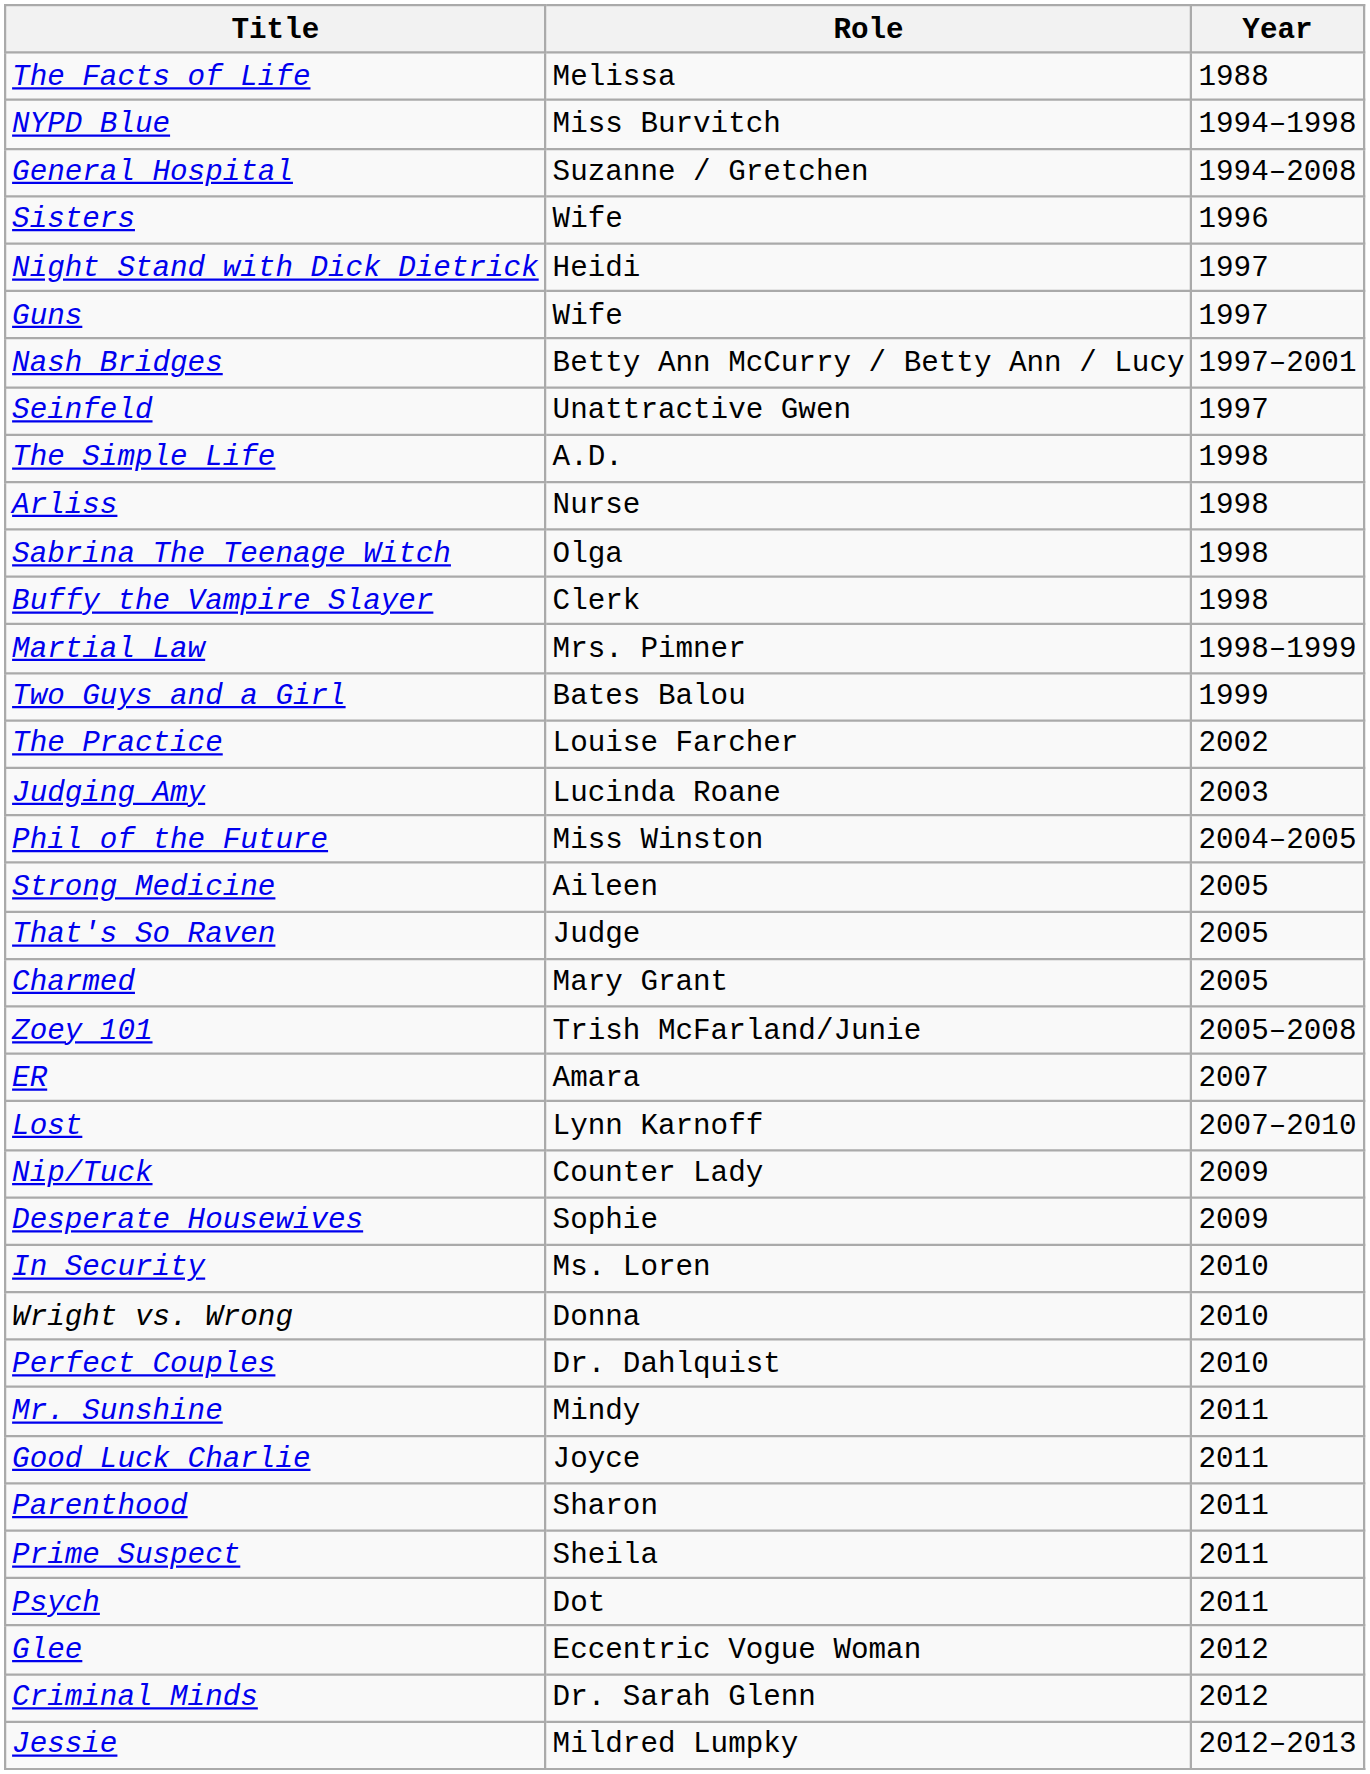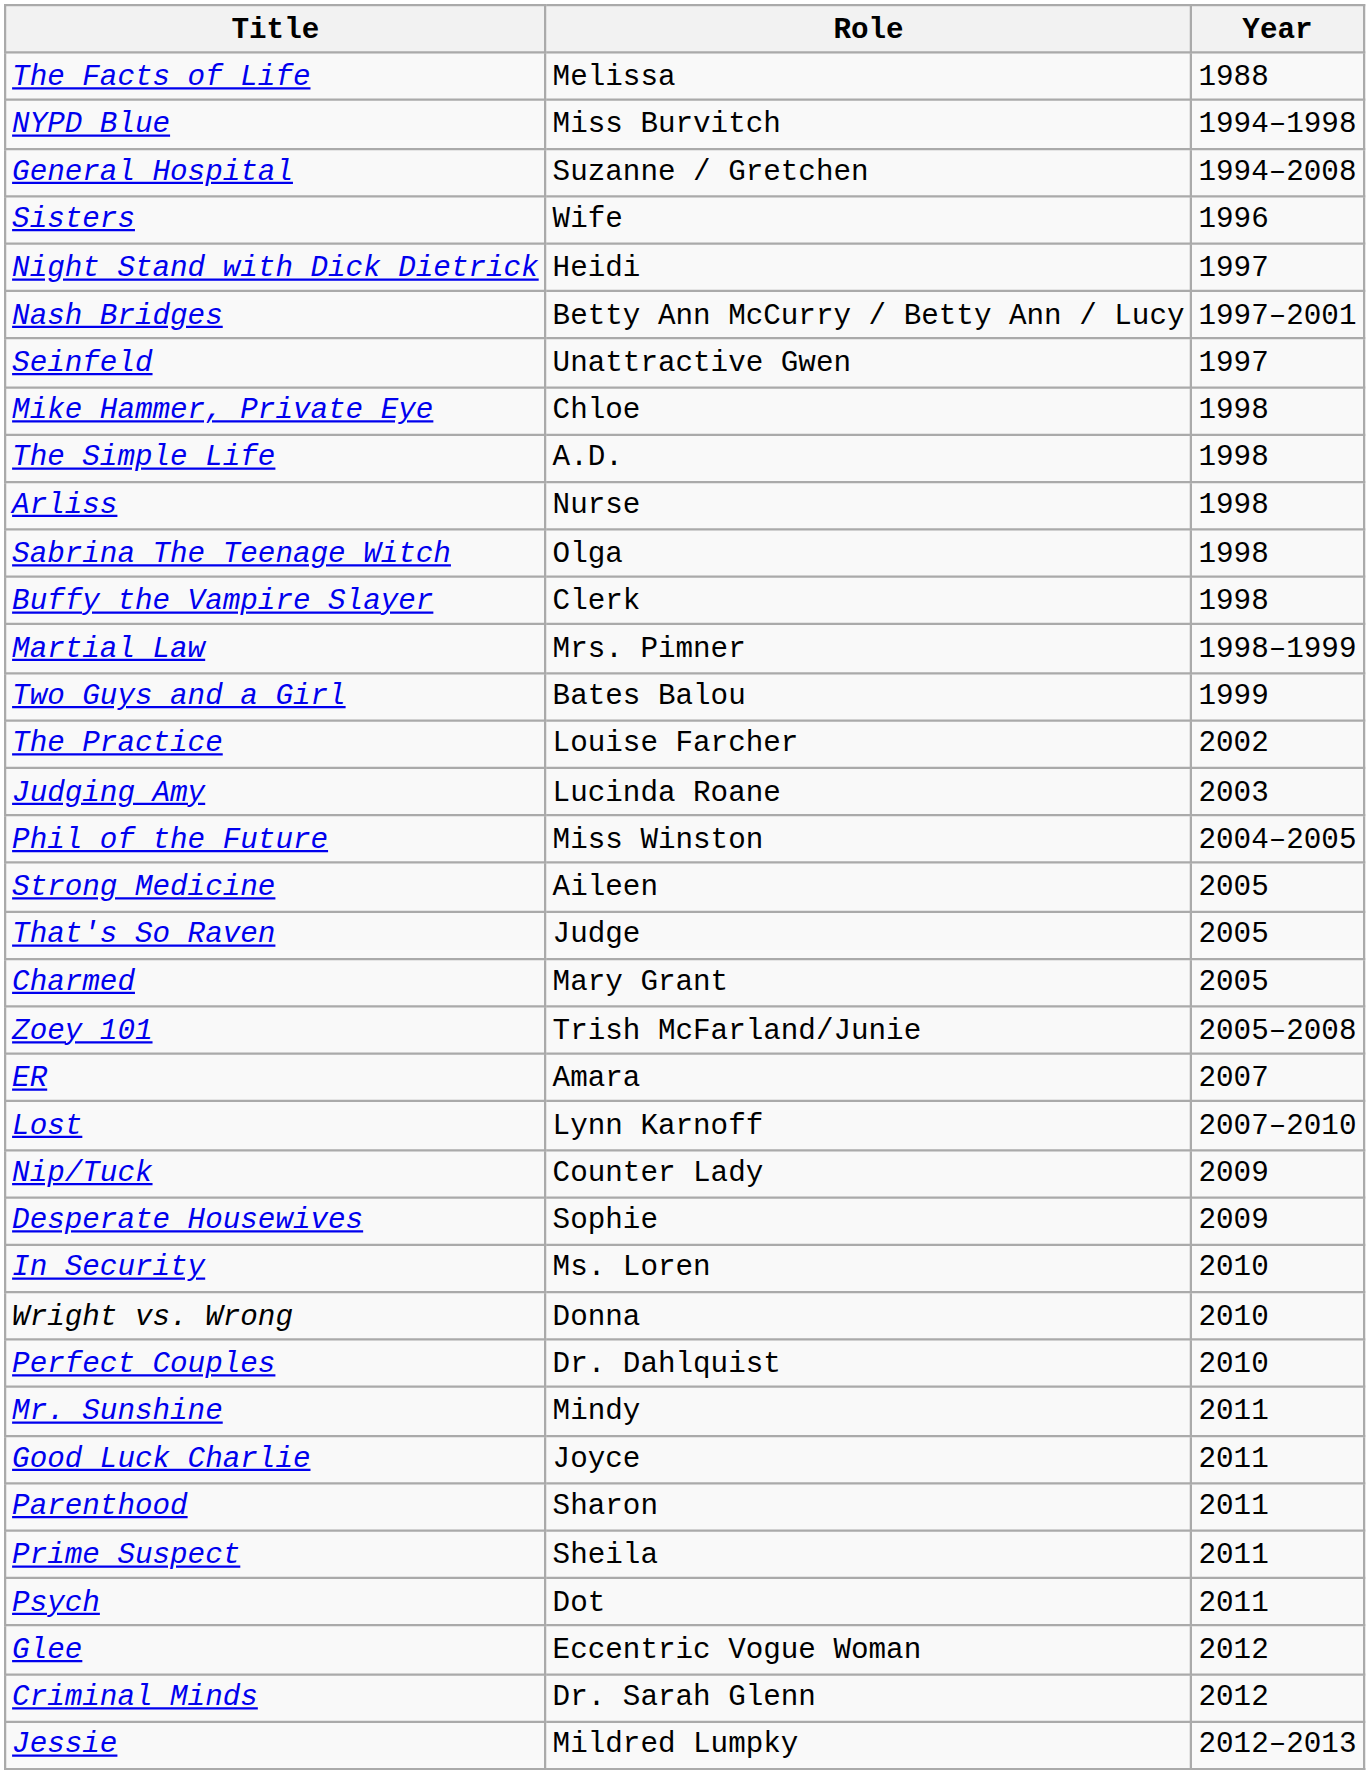- row: Guns | Wife | 1997
+ row: Mike Hammer, Private Eye | Chloe | 1998
